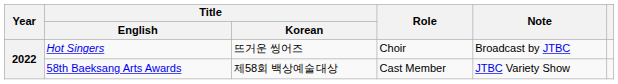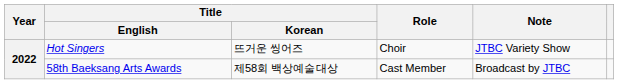Hot Singers | Note: Broadcast by JTBC -> JTBC Variety Show
58th Baeksang Arts Awards | Note: JTBC Variety Show -> Broadcast by JTBC
